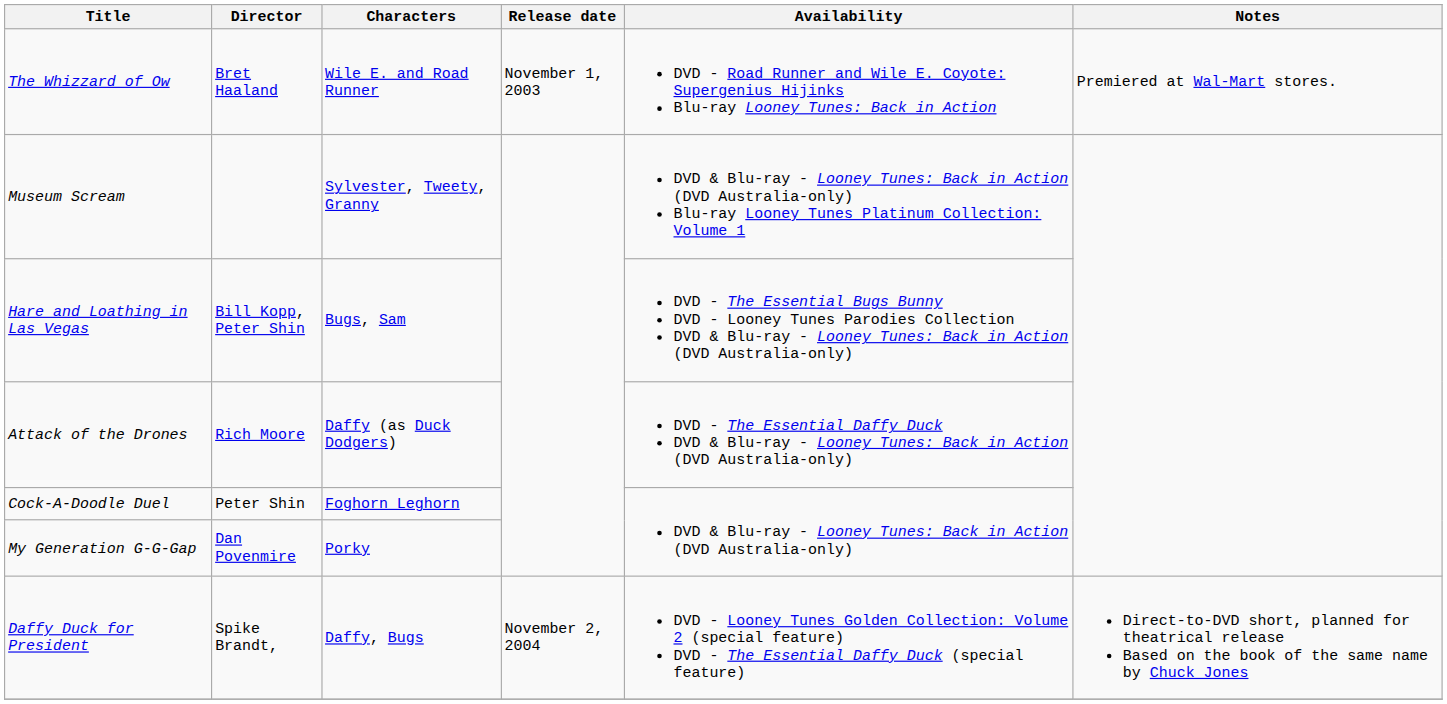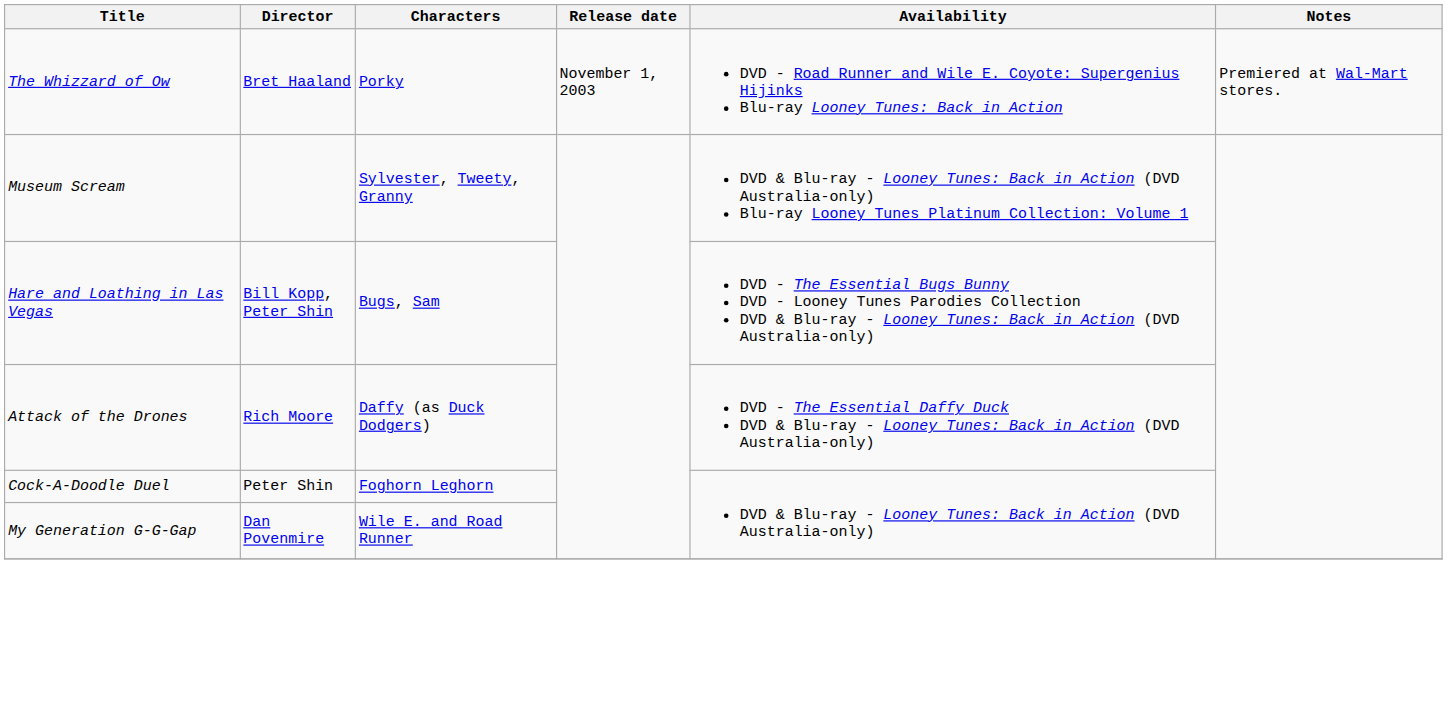The Whizzard of Ow | Characters: Wile E. and Road Runner -> Porky
My Generation G-G-Gap | Characters: Porky -> Wile E. and Road Runner
- row: Daffy Duck for President | Spike Brandt, | Daffy, Bugs | November 2, 2004 | DVD - Looney Tunes Golden Collection: Volume 2 (special feature) DVD - The Essential Daffy Duck (special feature) | Direct-to-DVD short, planned for theatrical release Based on the book of the same name by Chuck Jones
